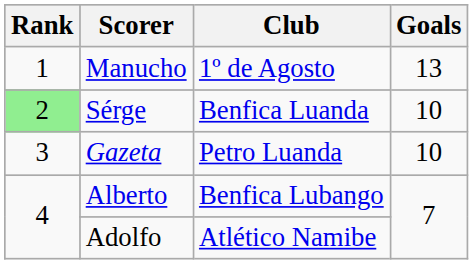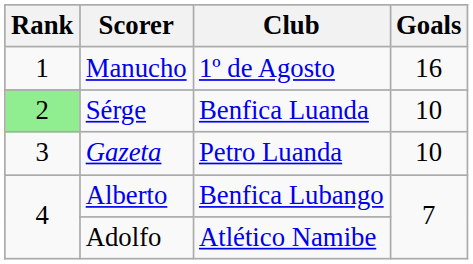Manucho | Goals: 13 -> 16
